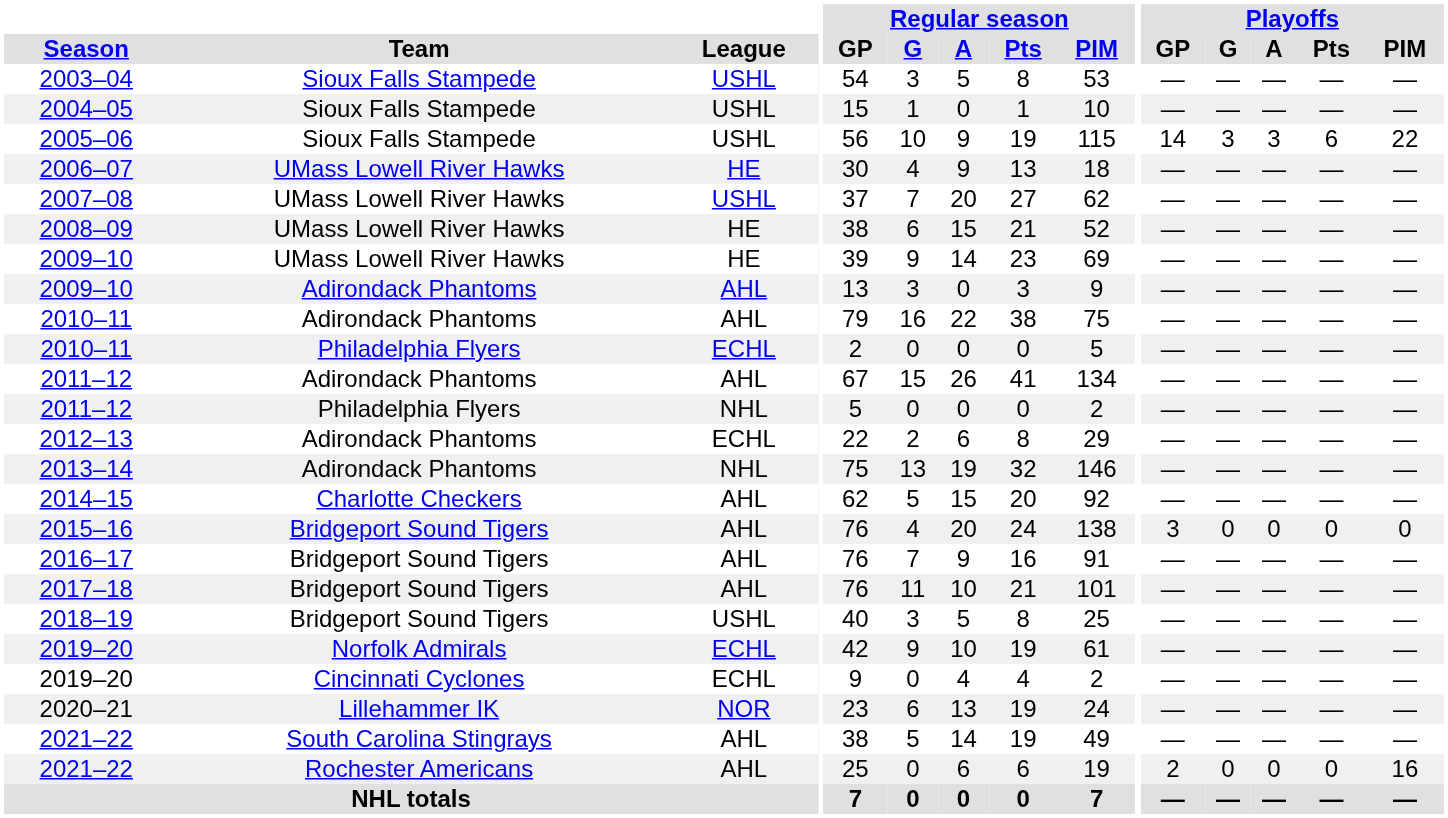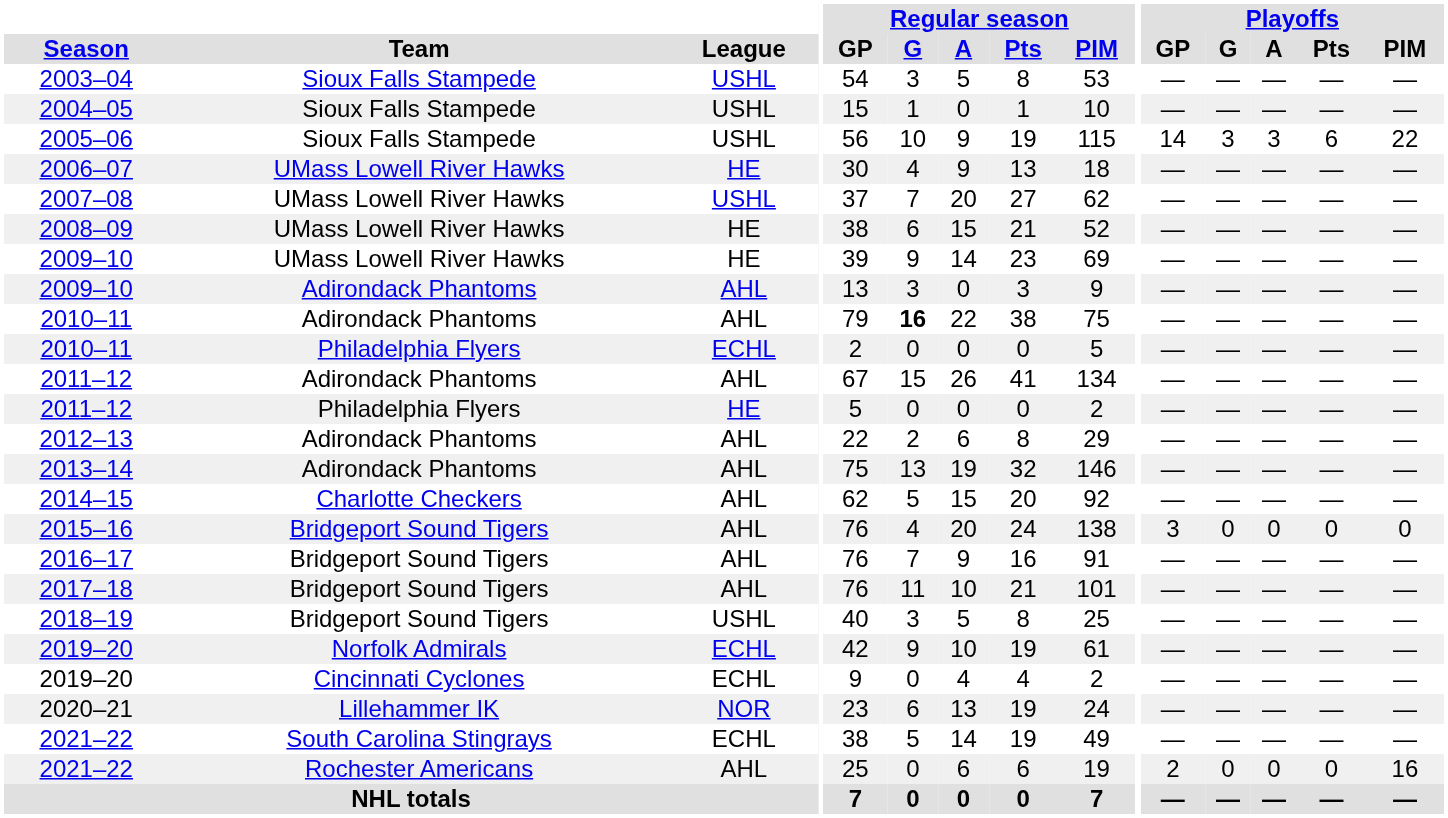2010–11 / Adirondack Phantoms | Regular season / G: normal -> bold
2011–12 / Philadelphia Flyers | League: NHL -> HE
2012–13 | League: ECHL -> AHL
2013–14 | League: NHL -> AHL
2021–22 / South Carolina Stingrays | League: AHL -> ECHL
